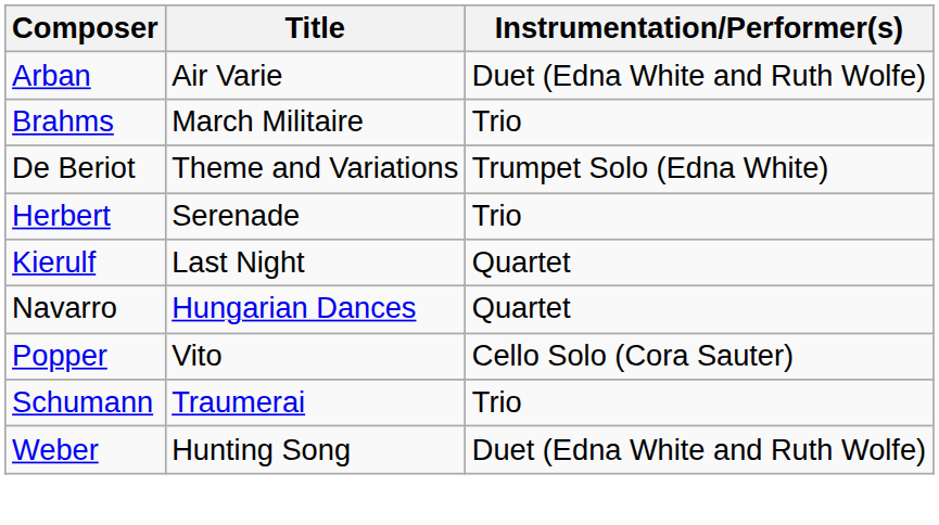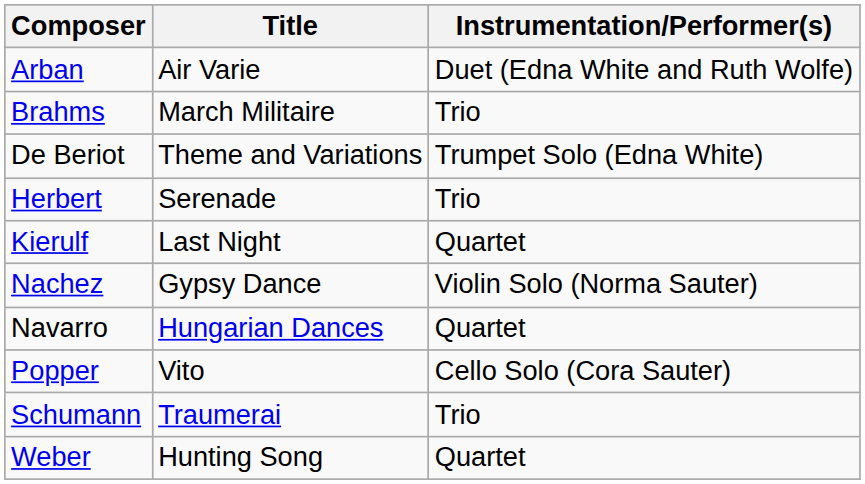+ row: Nachez | Gypsy Dance | Violin Solo (Norma Sauter)
Weber | Instrumentation/Performer(s): Duet (Edna White and Ruth Wolfe) -> Quartet
